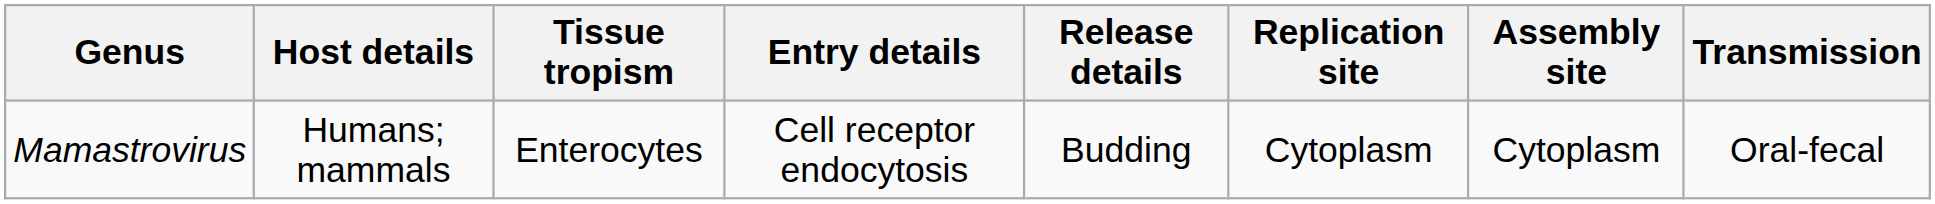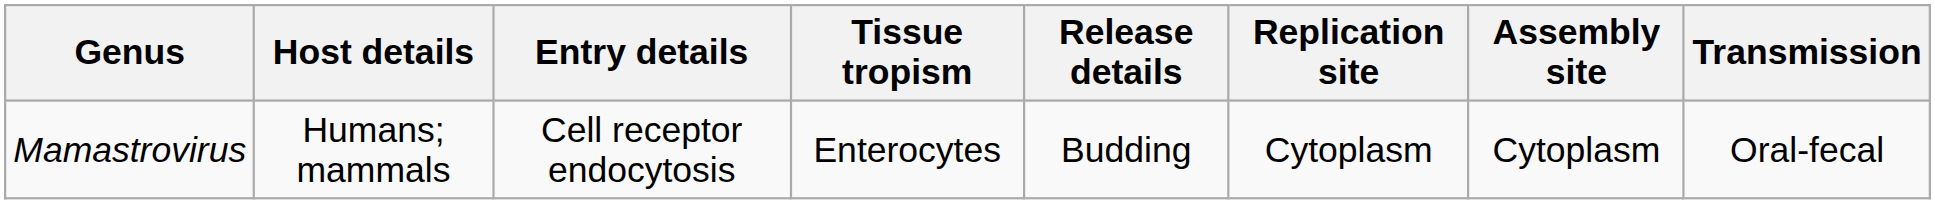columns swapped: Tissue tropism <-> Entry details
